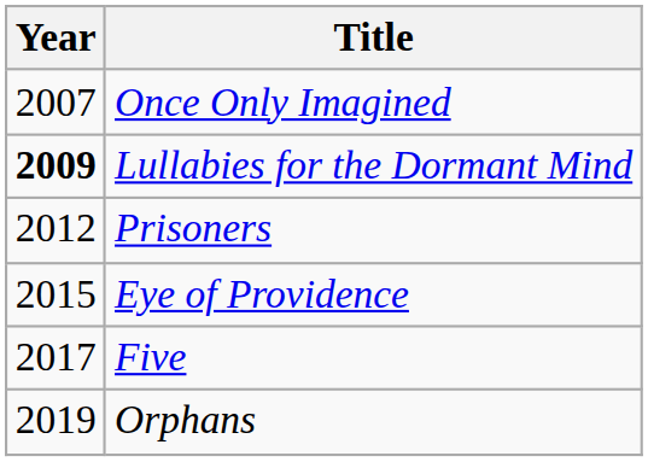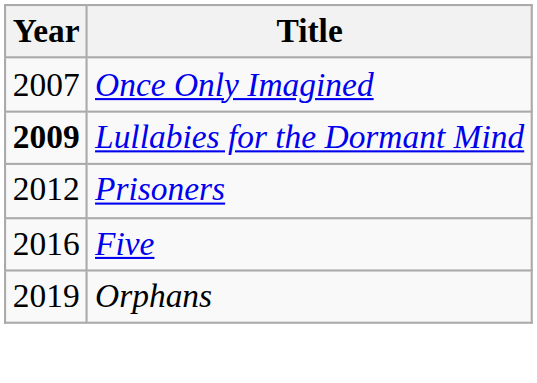- row: 2015 | Eye of Providence
Five | Year: 2017 -> 2016
